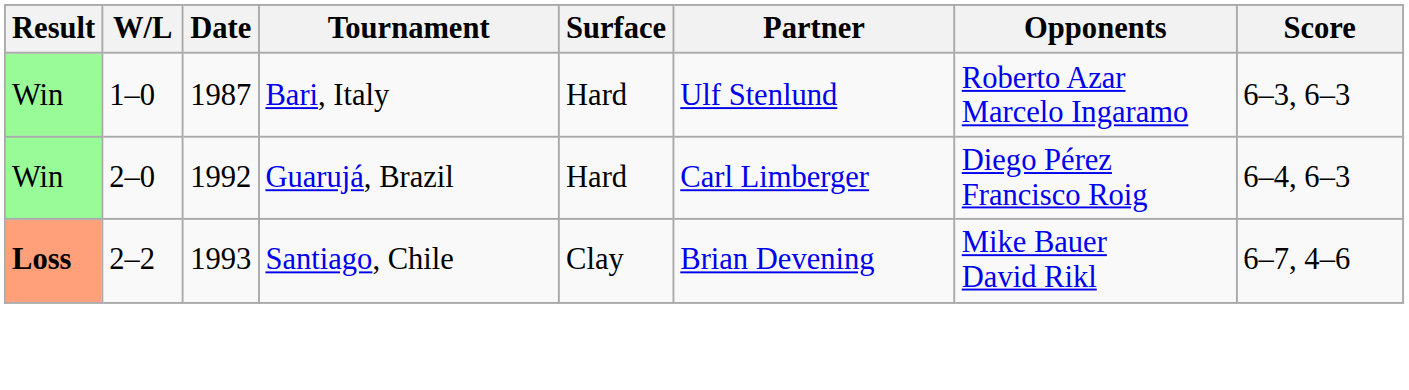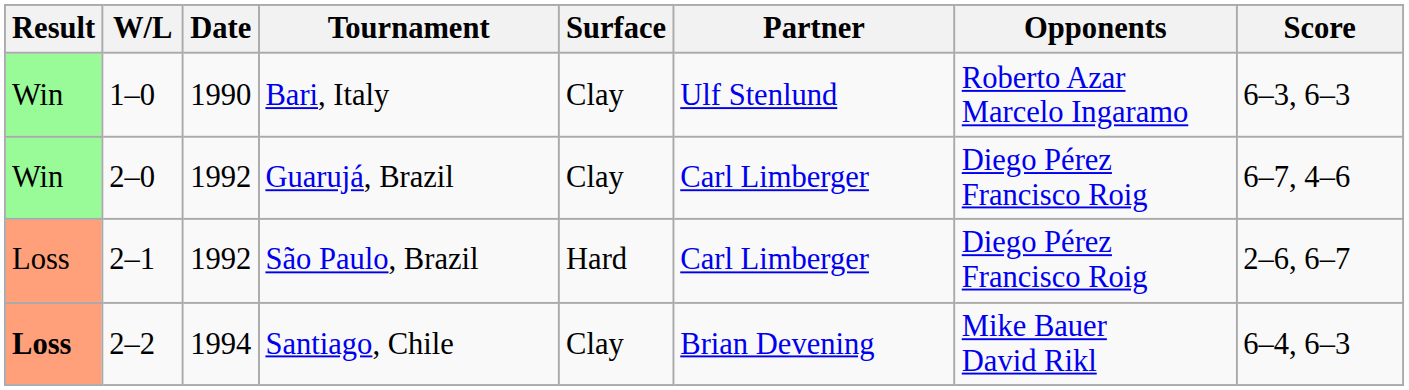Bari, Italy | Date: 1987 -> 1990
Bari, Italy | Surface: Hard -> Clay
Guarujá, Brazil | Surface: Hard -> Clay
Guarujá, Brazil | Score: 6–4, 6–3 -> 6–7, 4–6
+ row: Loss | 2–1 | 1992 | São Paulo, Brazil | Hard | Carl Limberger | Diego Pérez Francisco Roig | 2–6, 6–7
Santiago, Chile | Date: 1993 -> 1994
Santiago, Chile | Score: 6–7, 4–6 -> 6–4, 6–3
